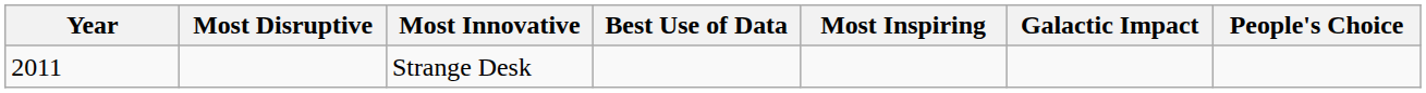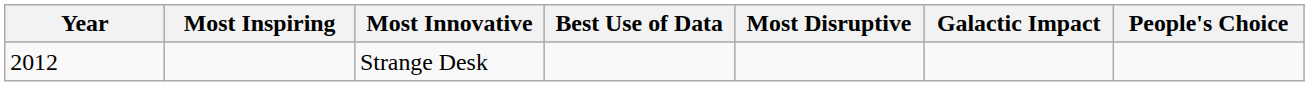columns swapped: Most Disruptive <-> Most Inspiring
Strange Desk | Year: 2011 -> 2012
